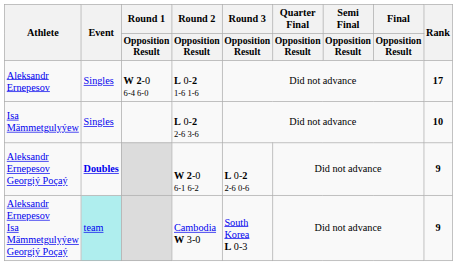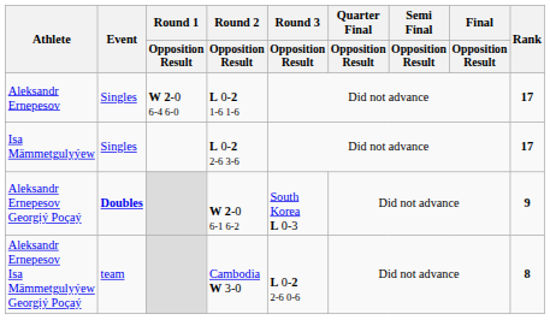Isa Mämmetgulyýew | Rank: 10 -> 17
Aleksandr Ernepesov Georgiý Poçaý | Round 3 / Opposition Result: L 0-2 2-6 0-6 -> South Korea L 0-3
Aleksandr Ernepesov Isa Mämmetgulyýew Georgiý Poçaý | Event: paleturquoise background -> no background
Aleksandr Ernepesov Isa Mämmetgulyýew Georgiý Poçaý | Round 3 / Opposition Result: South Korea L 0-3 -> L 0-2 2-6 0-6
Aleksandr Ernepesov Isa Mämmetgulyýew Georgiý Poçaý | Rank: 9 -> 8
